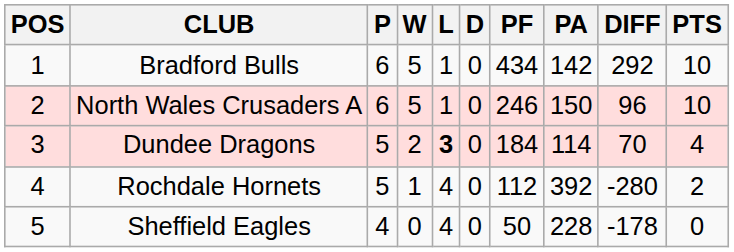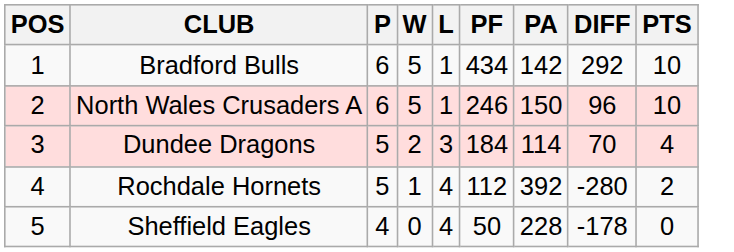- column: D | 0 | 0 | 0 | 0 | 0
Dundee Dragons | L: bold -> normal
